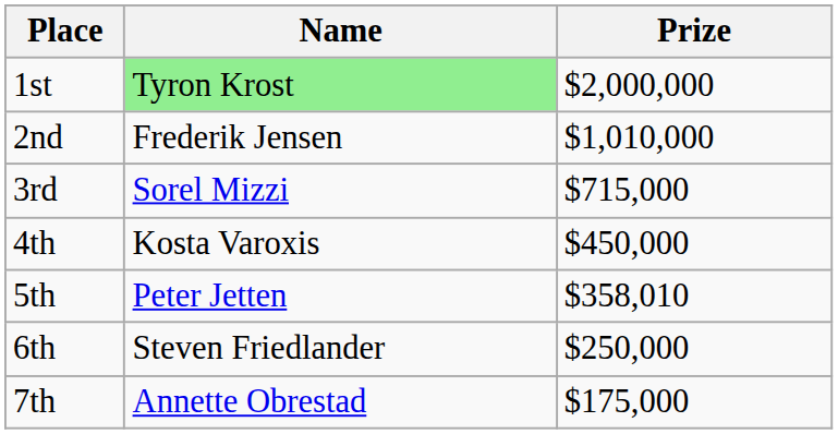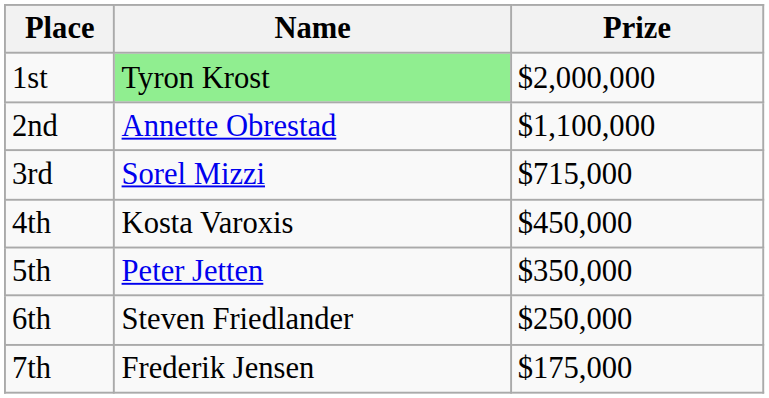2nd | Name: Frederik Jensen -> Annette Obrestad
2nd | Prize: $1,010,000 -> $1,100,000
5th | Prize: $358,010 -> $350,000
7th | Name: Annette Obrestad -> Frederik Jensen
